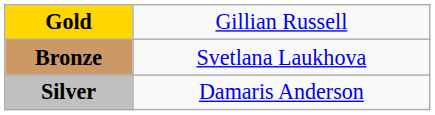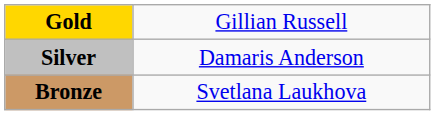rows swapped: Silver <-> Bronze
